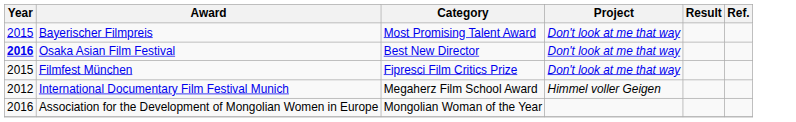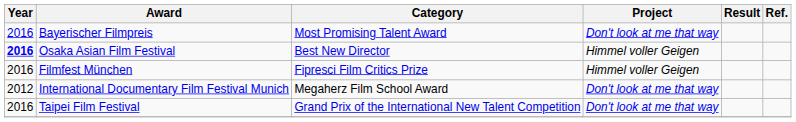Bayerischer Filmpreis | Year: 2015 -> 2016
Osaka Asian Film Festival | Project: Don't look at me that way -> Himmel voller Geigen
Filmfest München | Year: 2015 -> 2016
Filmfest München | Project: Don't look at me that way -> Himmel voller Geigen
International Documentary Film Festival Munich | Project: Himmel voller Geigen -> Don't look at me that way
+ row: 2016 | Taipei Film Festival | Grand Prix of the International New Talent Competition | Don't look at me that way
- row: 2016 | Association for the Development of Mongolian Women in Europe | Mongolian Woman of the Year
